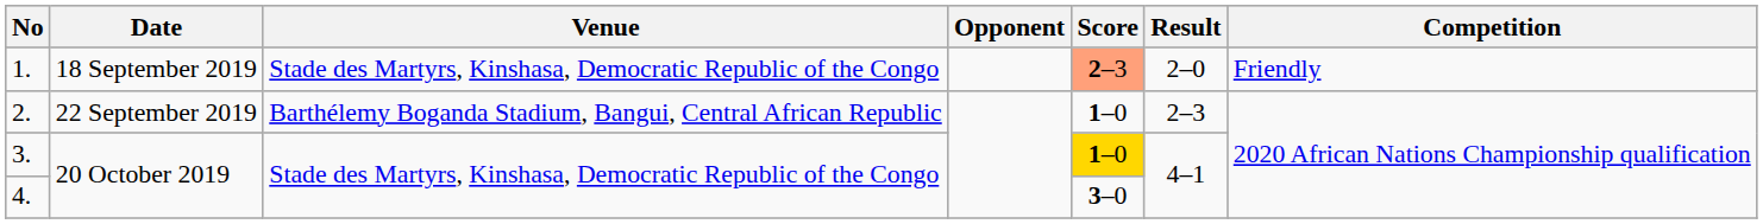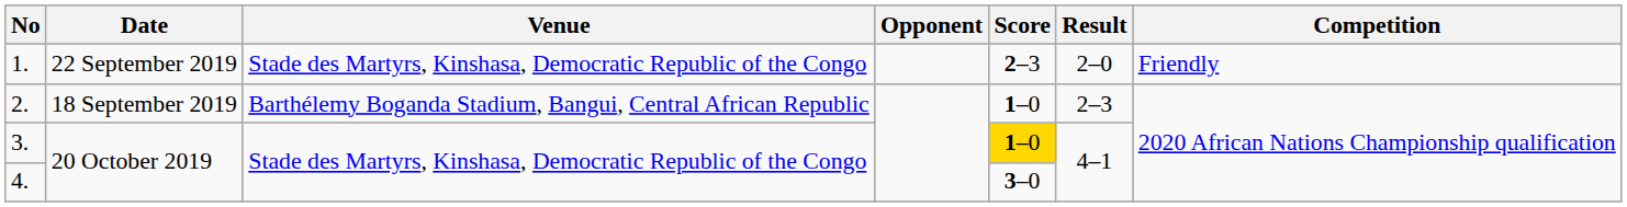1. | Date: 18 September 2019 -> 22 September 2019
1. | Score: lightsalmon background -> no background
2. | Date: 22 September 2019 -> 18 September 2019
